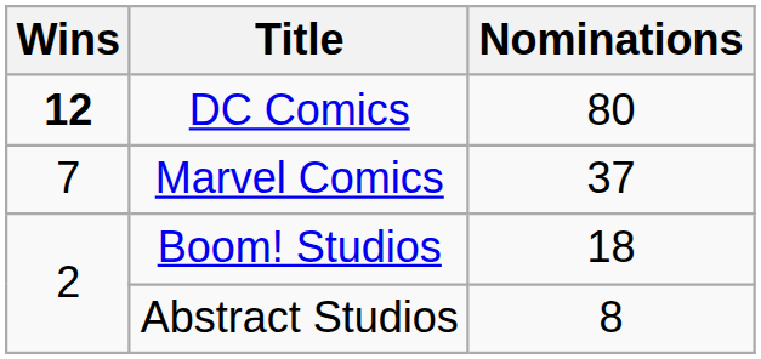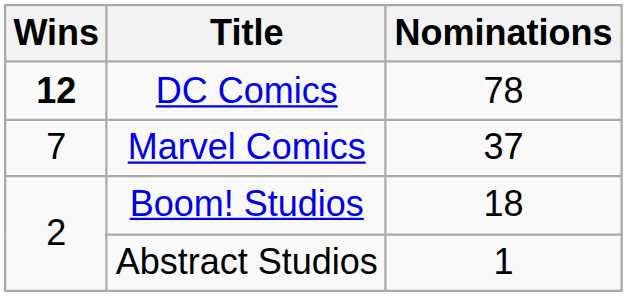DC Comics | Nominations: 80 -> 78
Abstract Studios | Nominations: 8 -> 1
